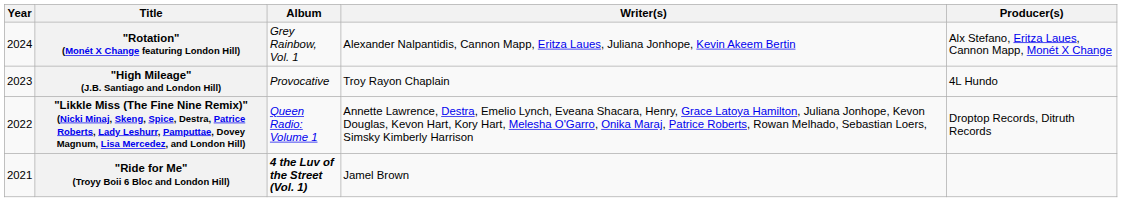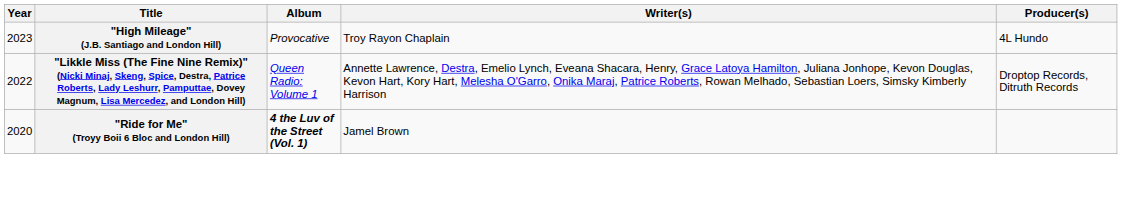- row: 2024 | "Rotation" (Monét X Change featuring London Hill) | Grey Rainbow, Vol. 1 | Alexander Nalpantidis, Cannon Mapp, Eritza Laues, Juliana Jonhope, Kevin Akeem Bertin | Alx Stefano, Eritza Laues, Cannon Mapp, Monét X Change
"Ride for Me" (Troyy Boii 6 Bloc and London Hill) | Year: 2021 -> 2020
